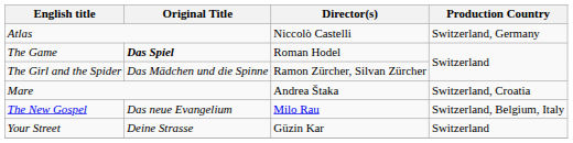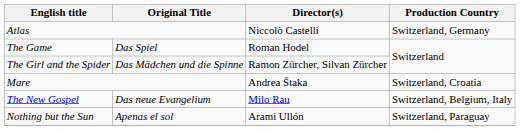The Game | Original Title: bold -> normal
+ row: Nothing but the Sun | Apenas el sol | Arami Ullón | Switzerland, Paraguay
- row: Your Street | Deine Strasse | Güzin Kar | Switzerland
